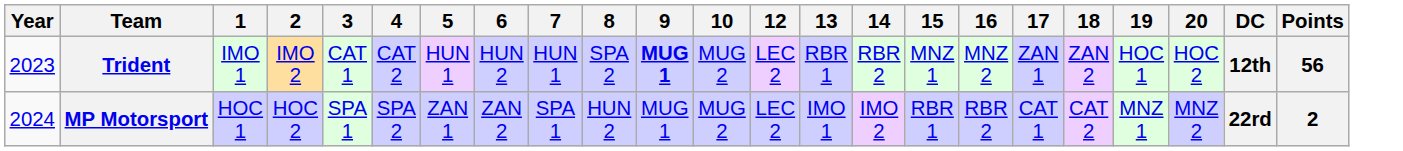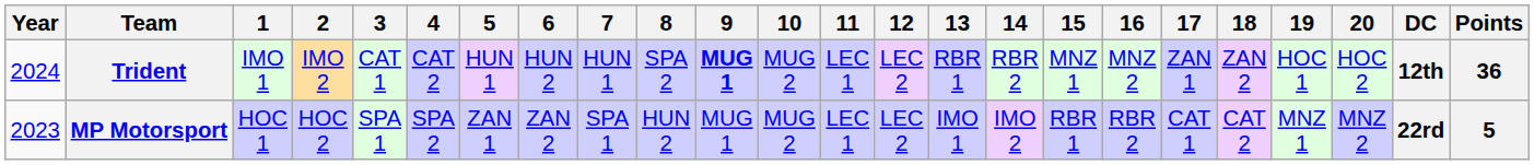+ column: 11 | LEC 1 | LEC 1
Trident | Year: 2023 -> 2024
Trident | Points: 56 -> 36
MP Motorsport | Year: 2024 -> 2023
MP Motorsport | Points: 2 -> 5
